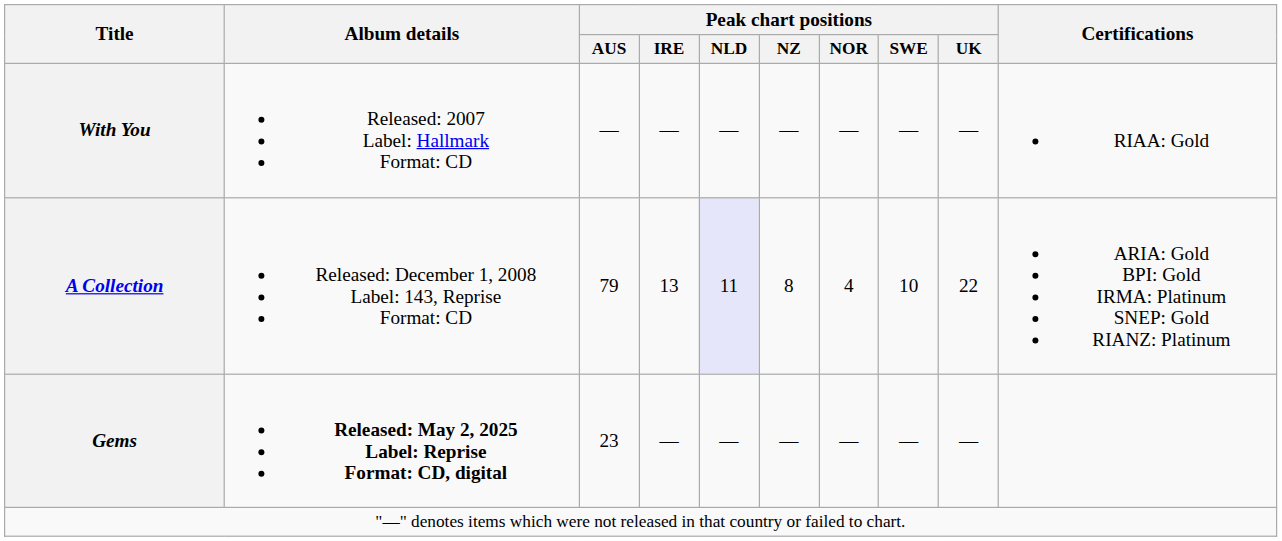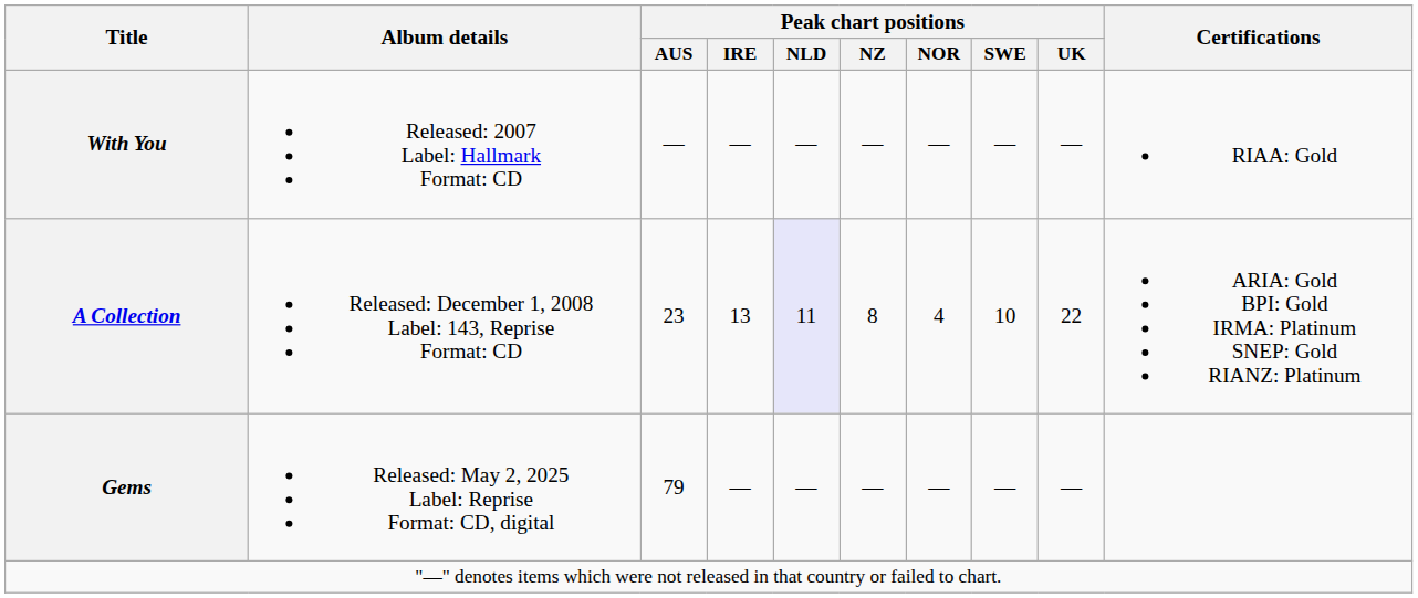A Collection | Peak chart positions / AUS: 79 -> 23
Gems | Album details: bold -> normal
Gems | Peak chart positions / AUS: 23 -> 79
